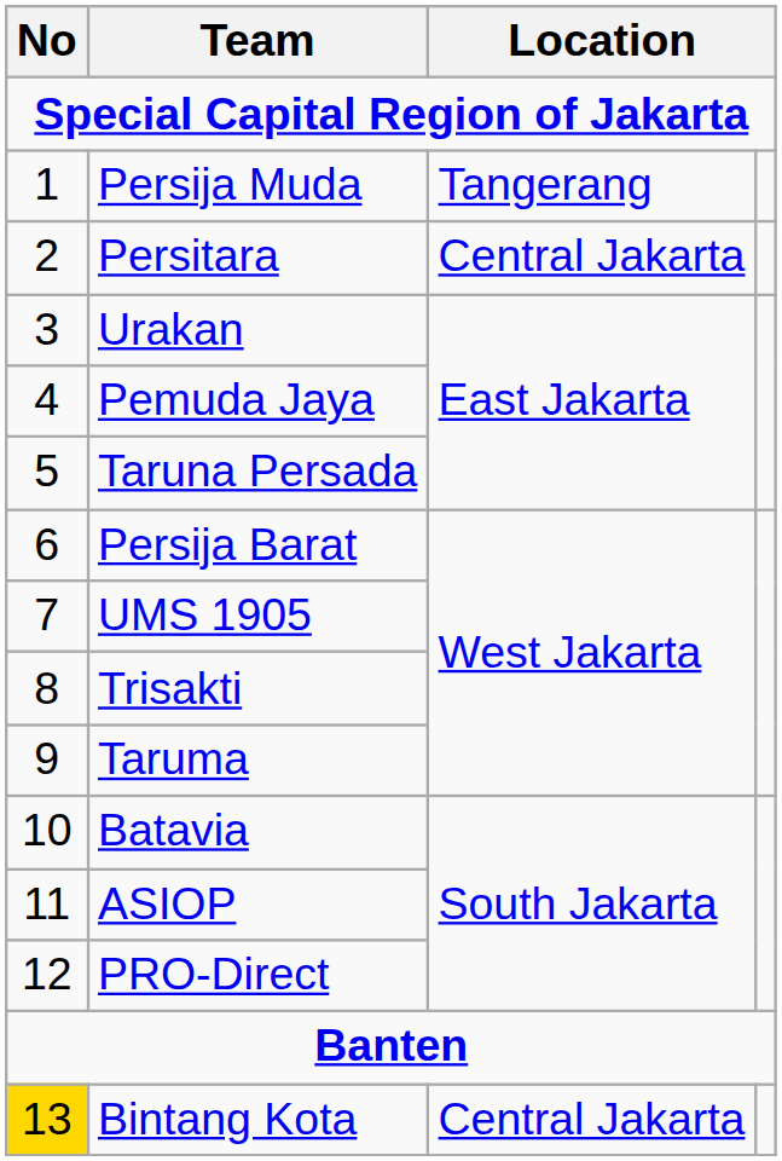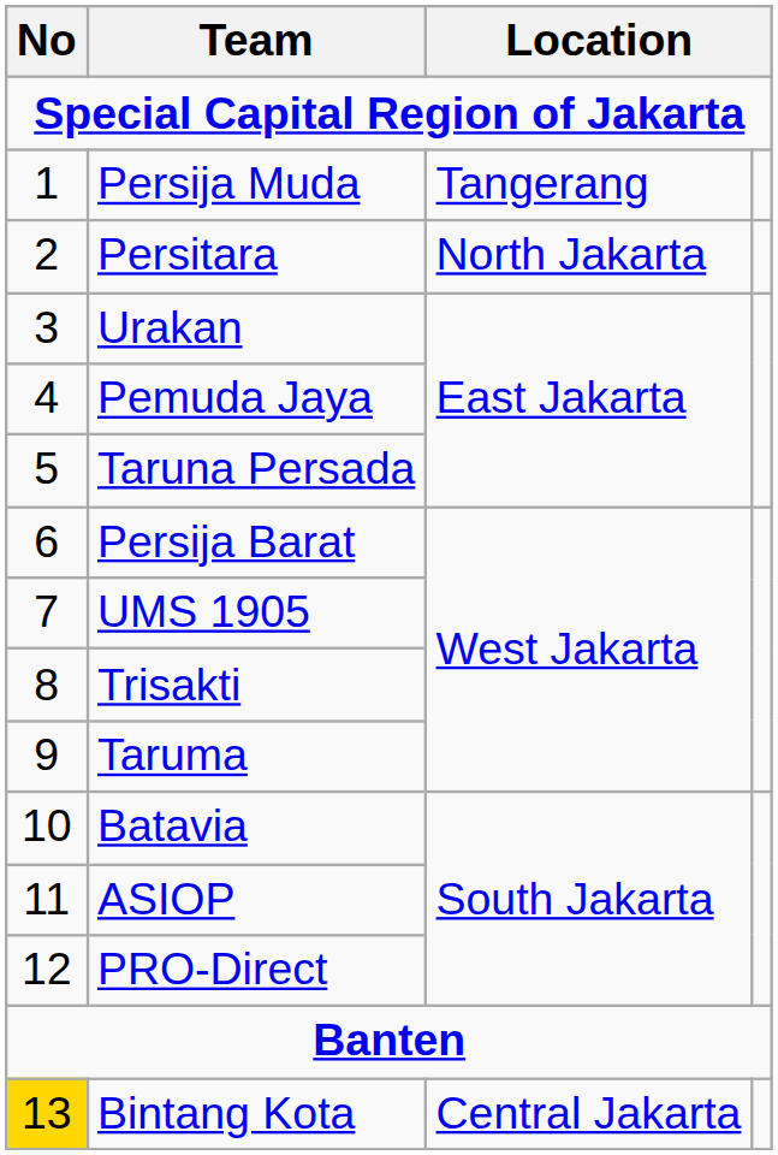Persitara | column 3: Central Jakarta -> North Jakarta
